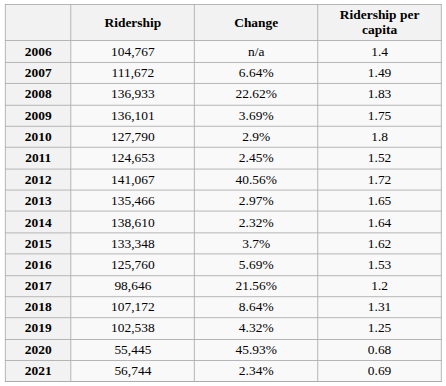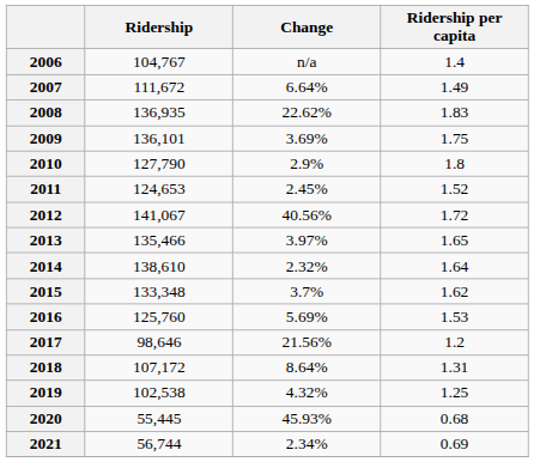2008 | Ridership: 136,933 -> 136,935
2013 | Change: 2.97% -> 3.97%
